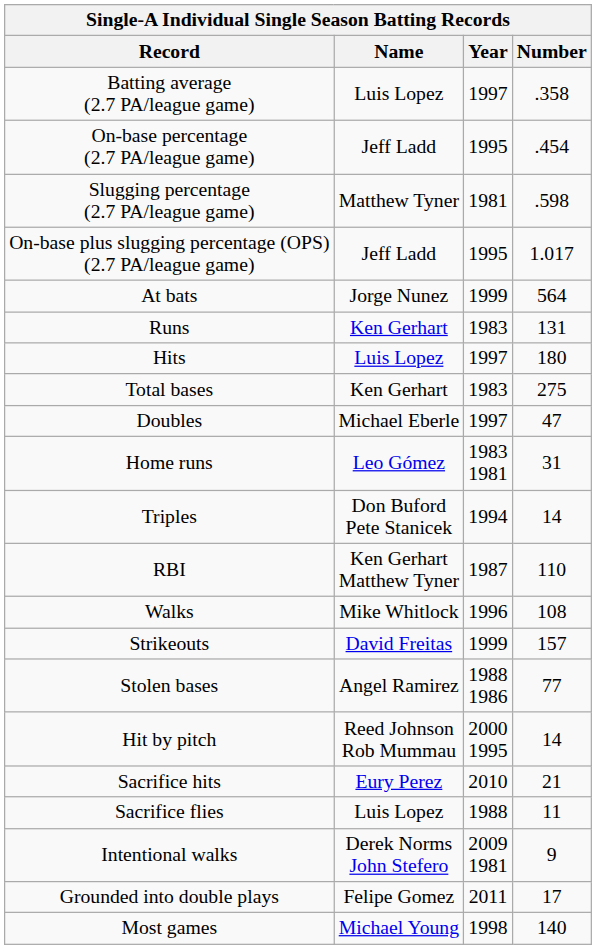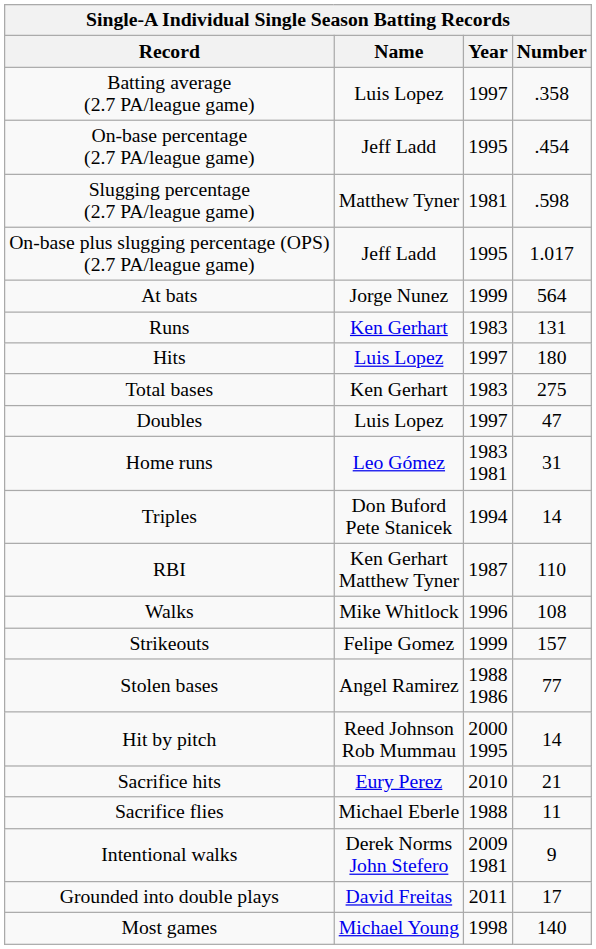Doubles | Name: Michael Eberle -> Luis Lopez
Strikeouts | Name: David Freitas -> Felipe Gomez
Sacrifice flies | Name: Luis Lopez -> Michael Eberle
Grounded into double plays | Name: Felipe Gomez -> David Freitas
